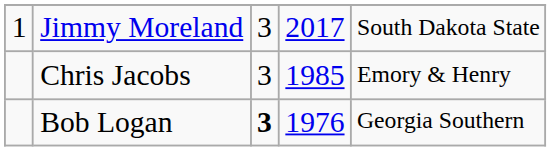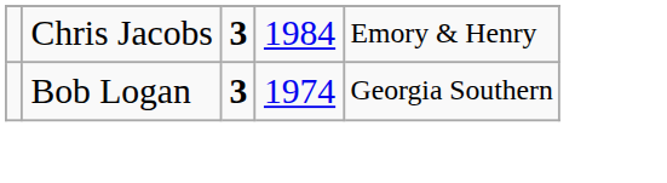- row: 1 | Jimmy Moreland | 3 | 2017 | South Dakota State
Chris Jacobs | column 3: normal -> bold
Chris Jacobs | column 4: 1985 -> 1984
Bob Logan | column 4: 1976 -> 1974
